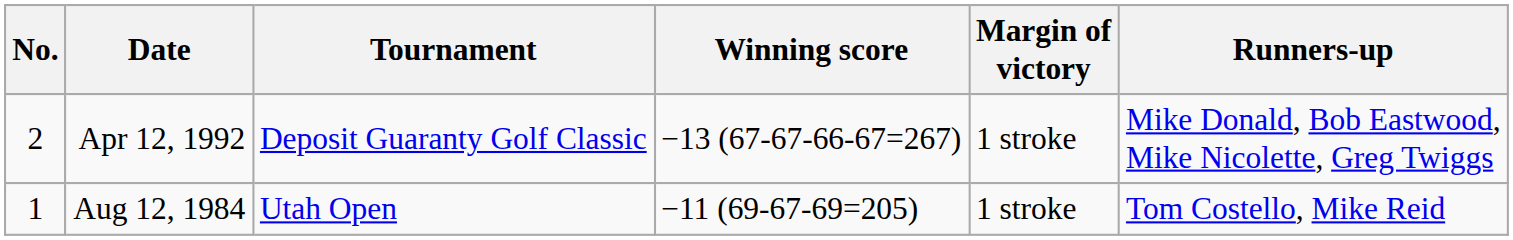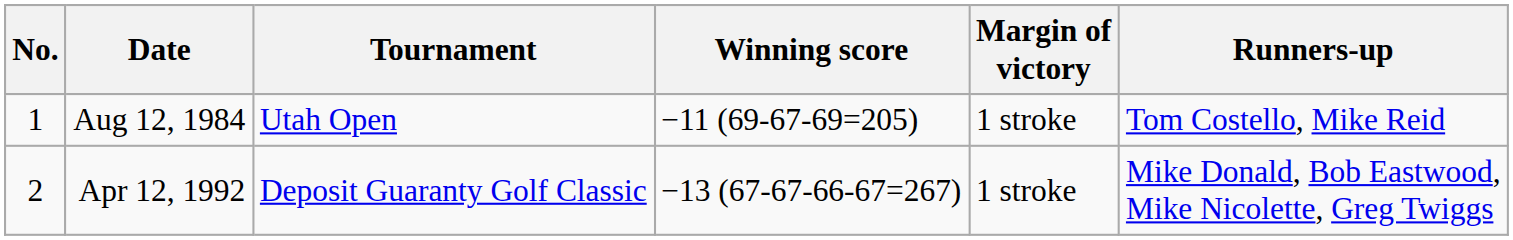rows swapped: Aug 12, 1984 <-> Apr 12, 1992
